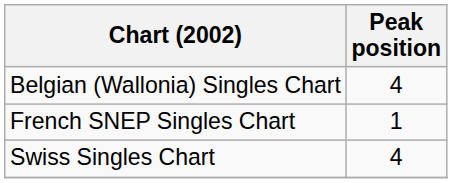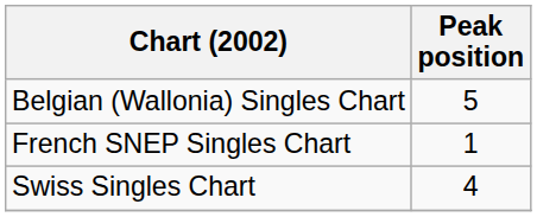Belgian (Wallonia) Singles Chart | Peak position: 4 -> 5
